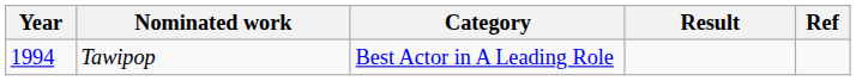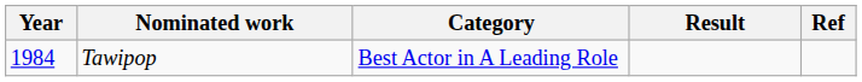Tawipop | Year: 1994 -> 1984
